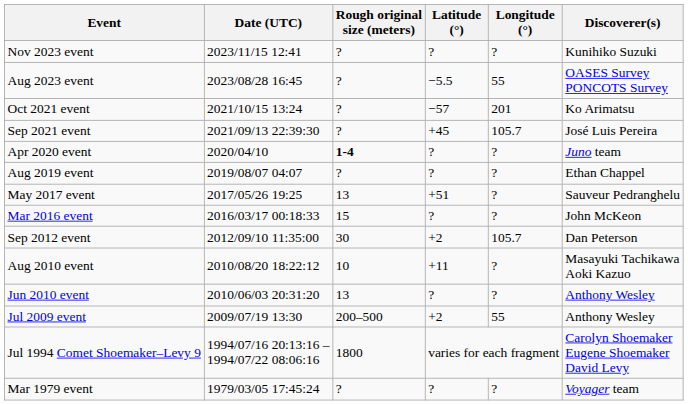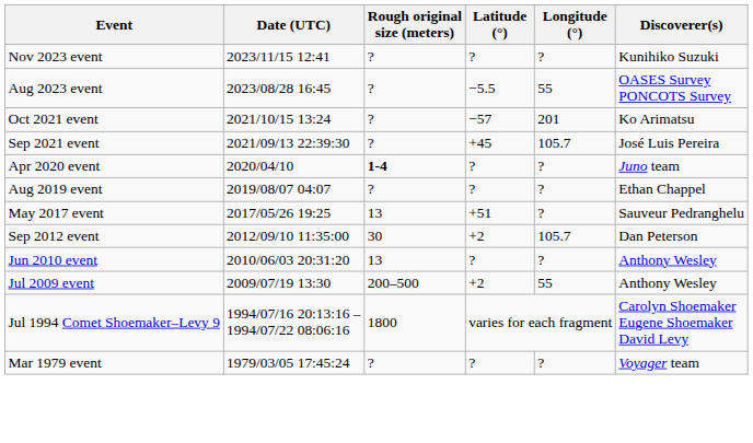- row: Mar 2016 event | 2016/03/17 00:18:33 | 15 | ? | ? | John McKeon
- row: Aug 2010 event | 2010/08/20 18:22:12 | 10 | +11 | ? | Masayuki Tachikawa Aoki Kazuo
